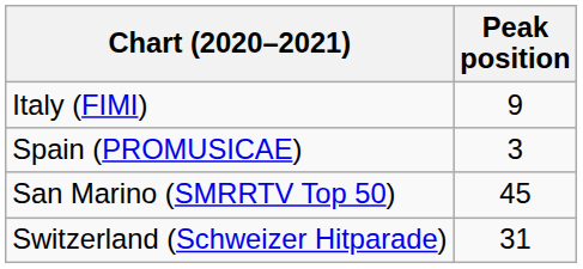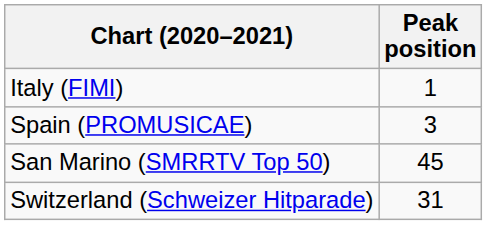Italy (FIMI) | Peak position: 9 -> 1
